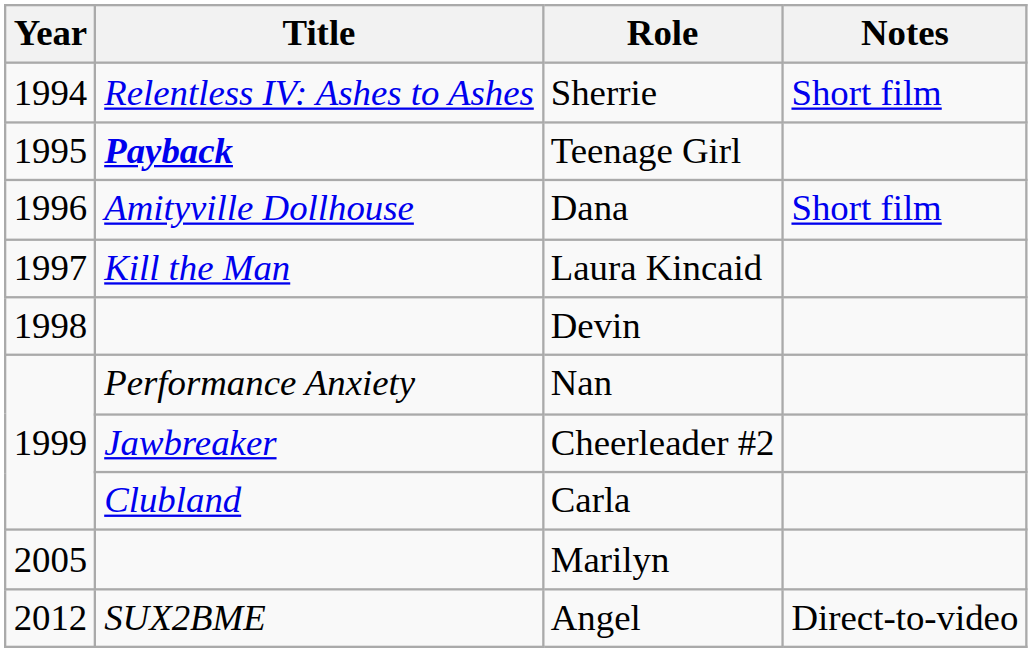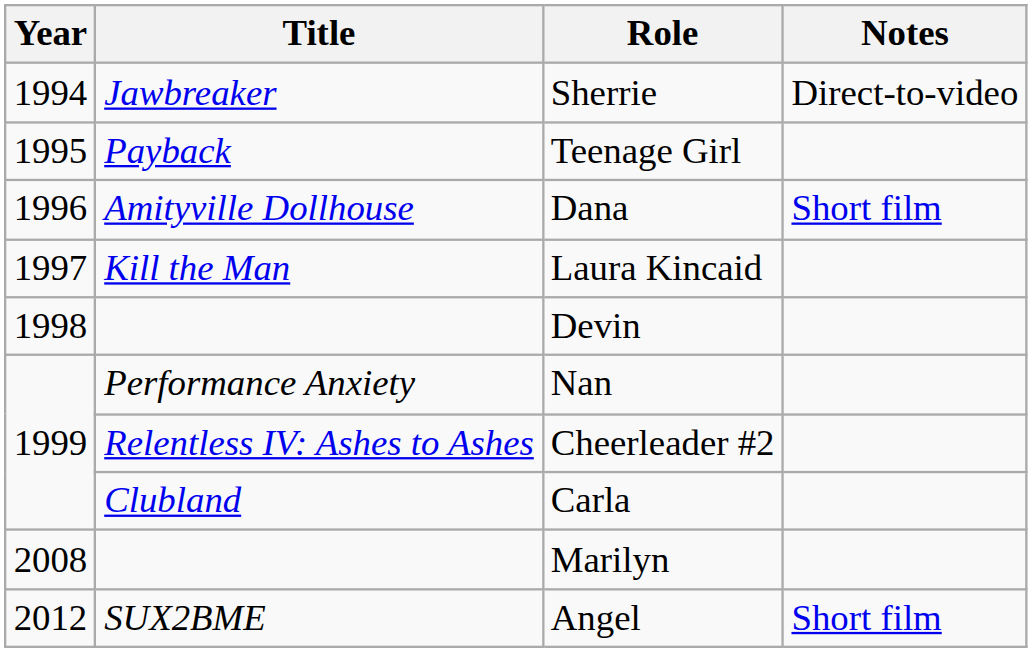Sherrie | Title: Relentless IV: Ashes to Ashes -> Jawbreaker
Sherrie | Notes: Short film -> Direct-to-video
Teenage Girl | Title: bold -> normal
Cheerleader #2 | Title: Jawbreaker -> Relentless IV: Ashes to Ashes
Marilyn | Year: 2005 -> 2008
Angel | Notes: Direct-to-video -> Short film
